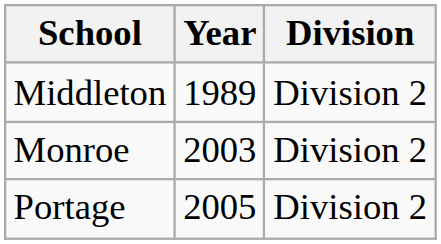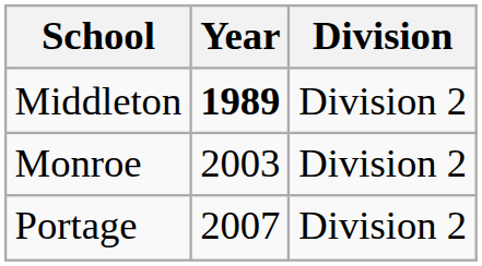Middleton | Year: normal -> bold
Portage | Year: 2005 -> 2007
